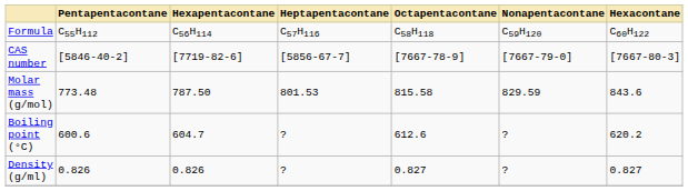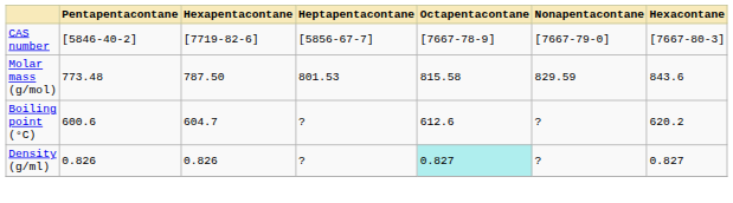- row: Formula | C55H112 | C56H114 | C57H116 | C58H118 | C59H120 | C60H122
Density (g/ml) | Octapentacontane: no background -> paleturquoise background
